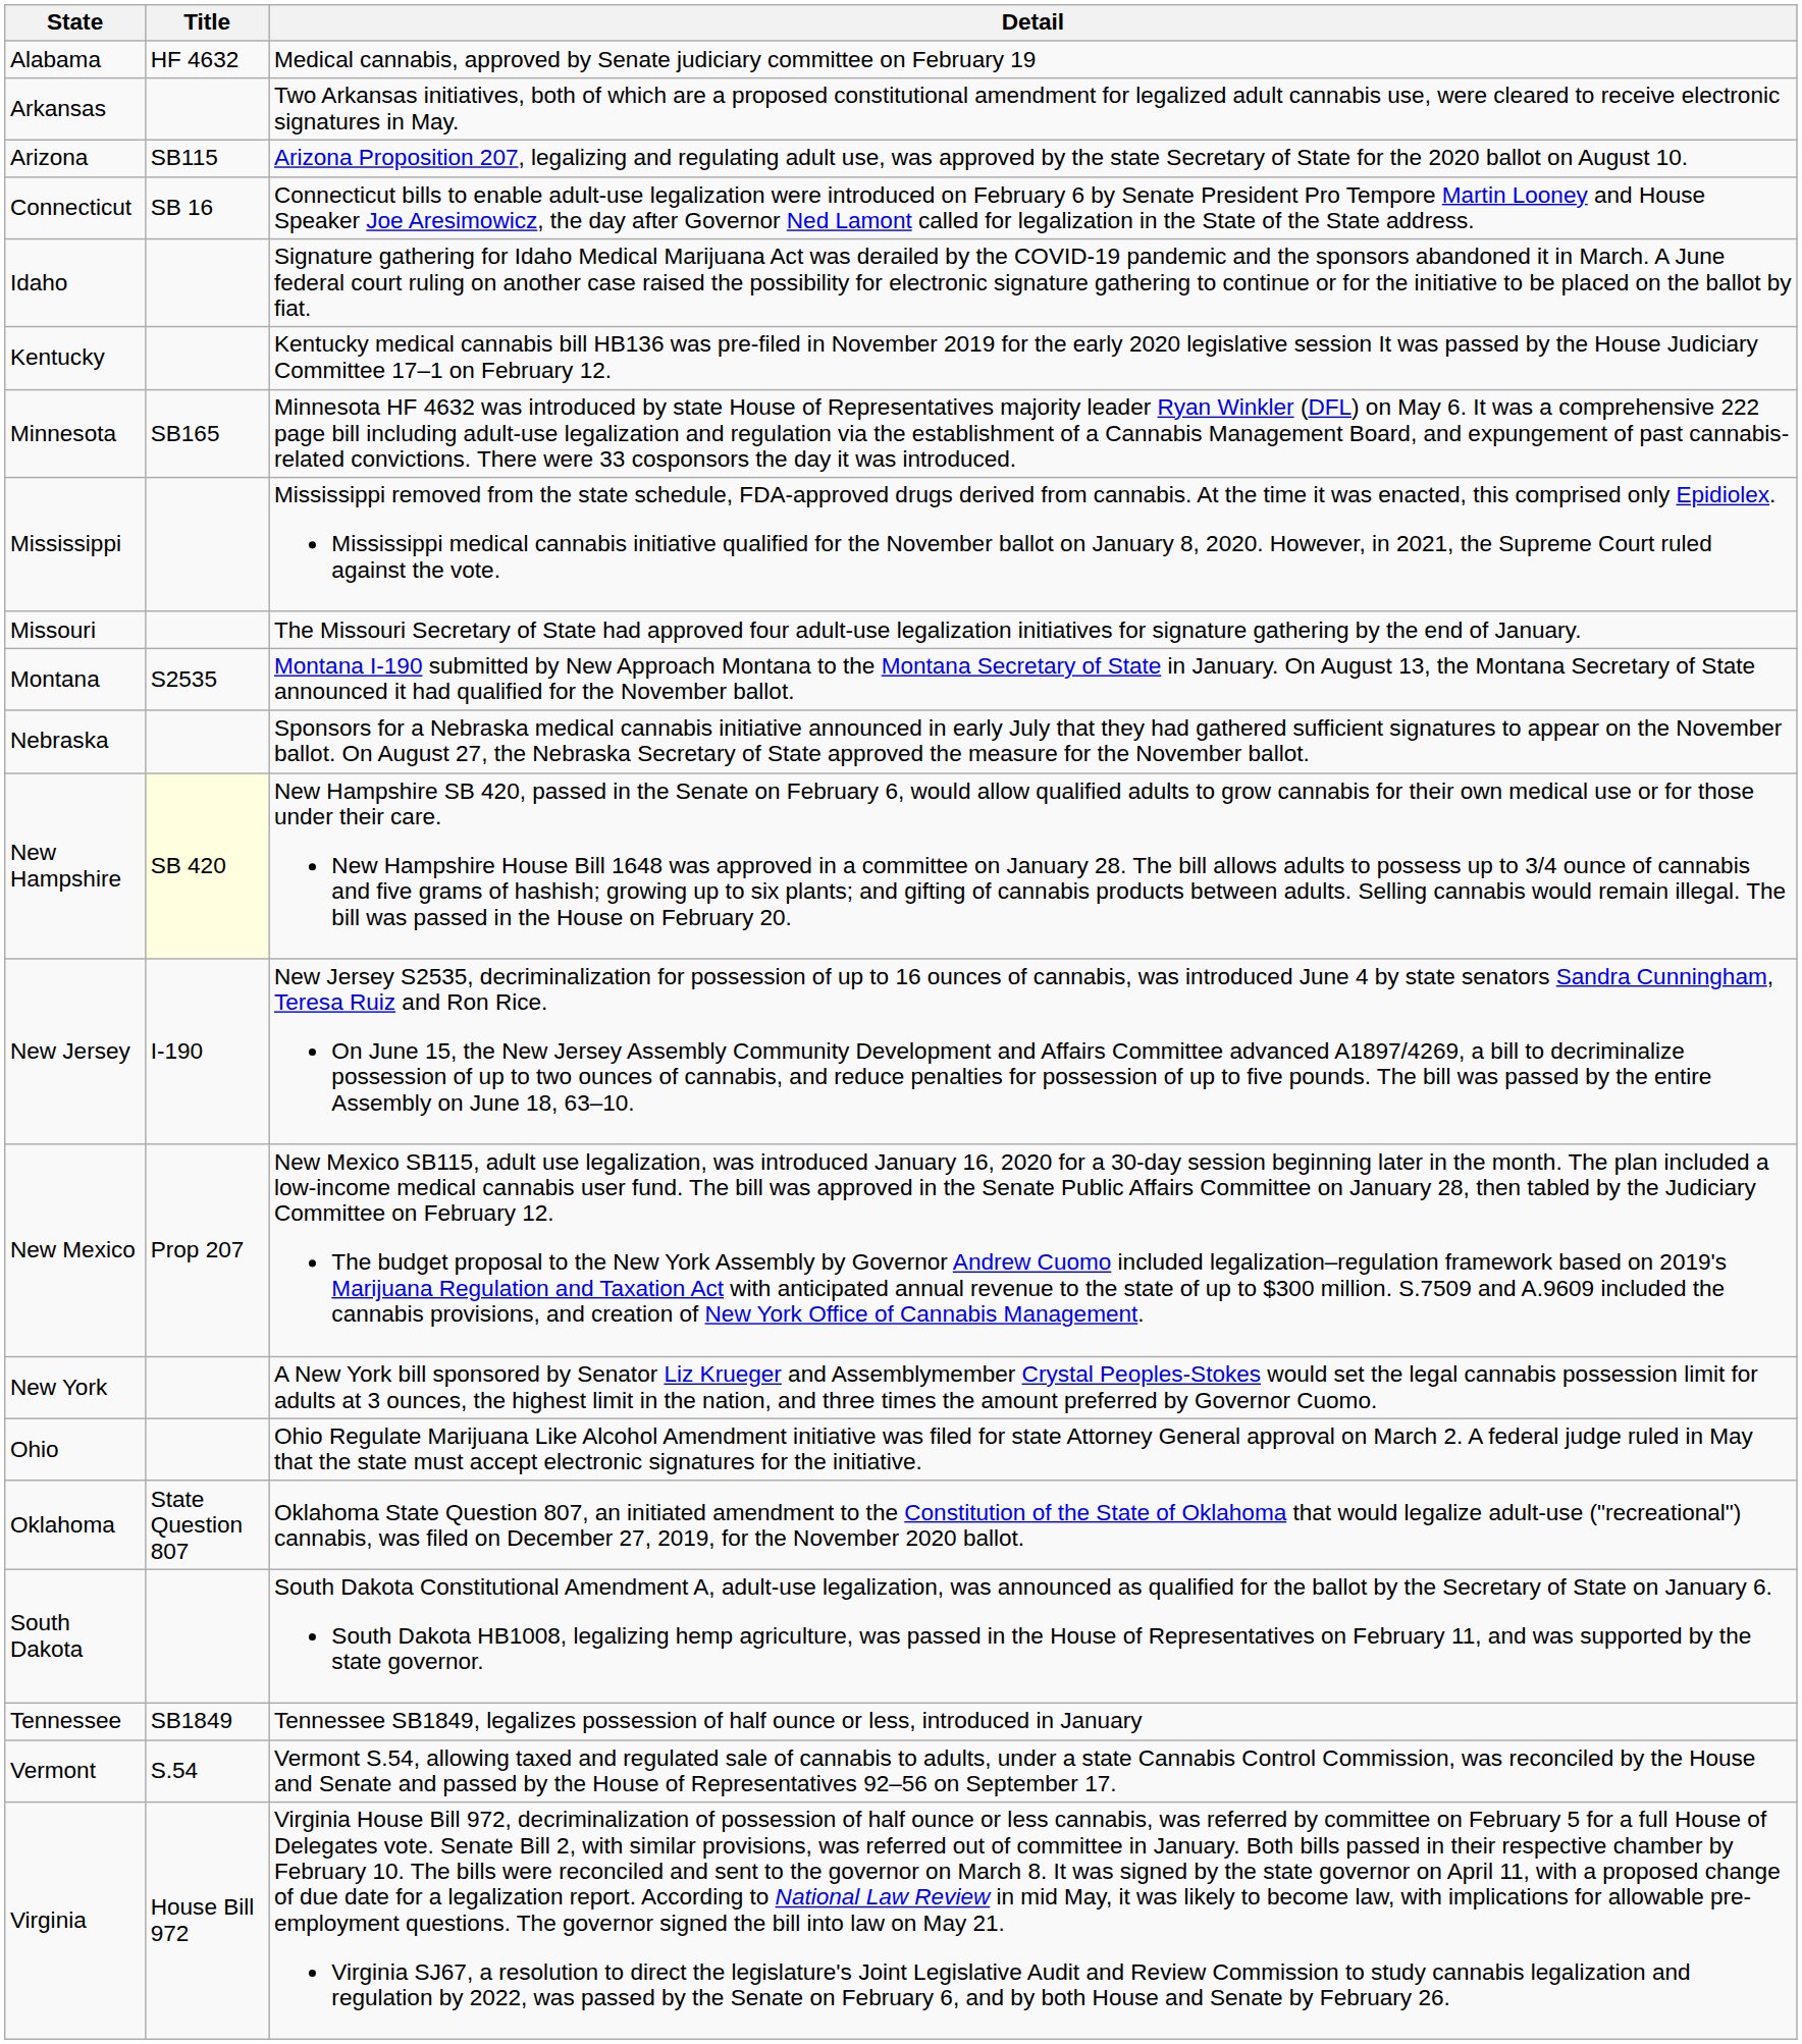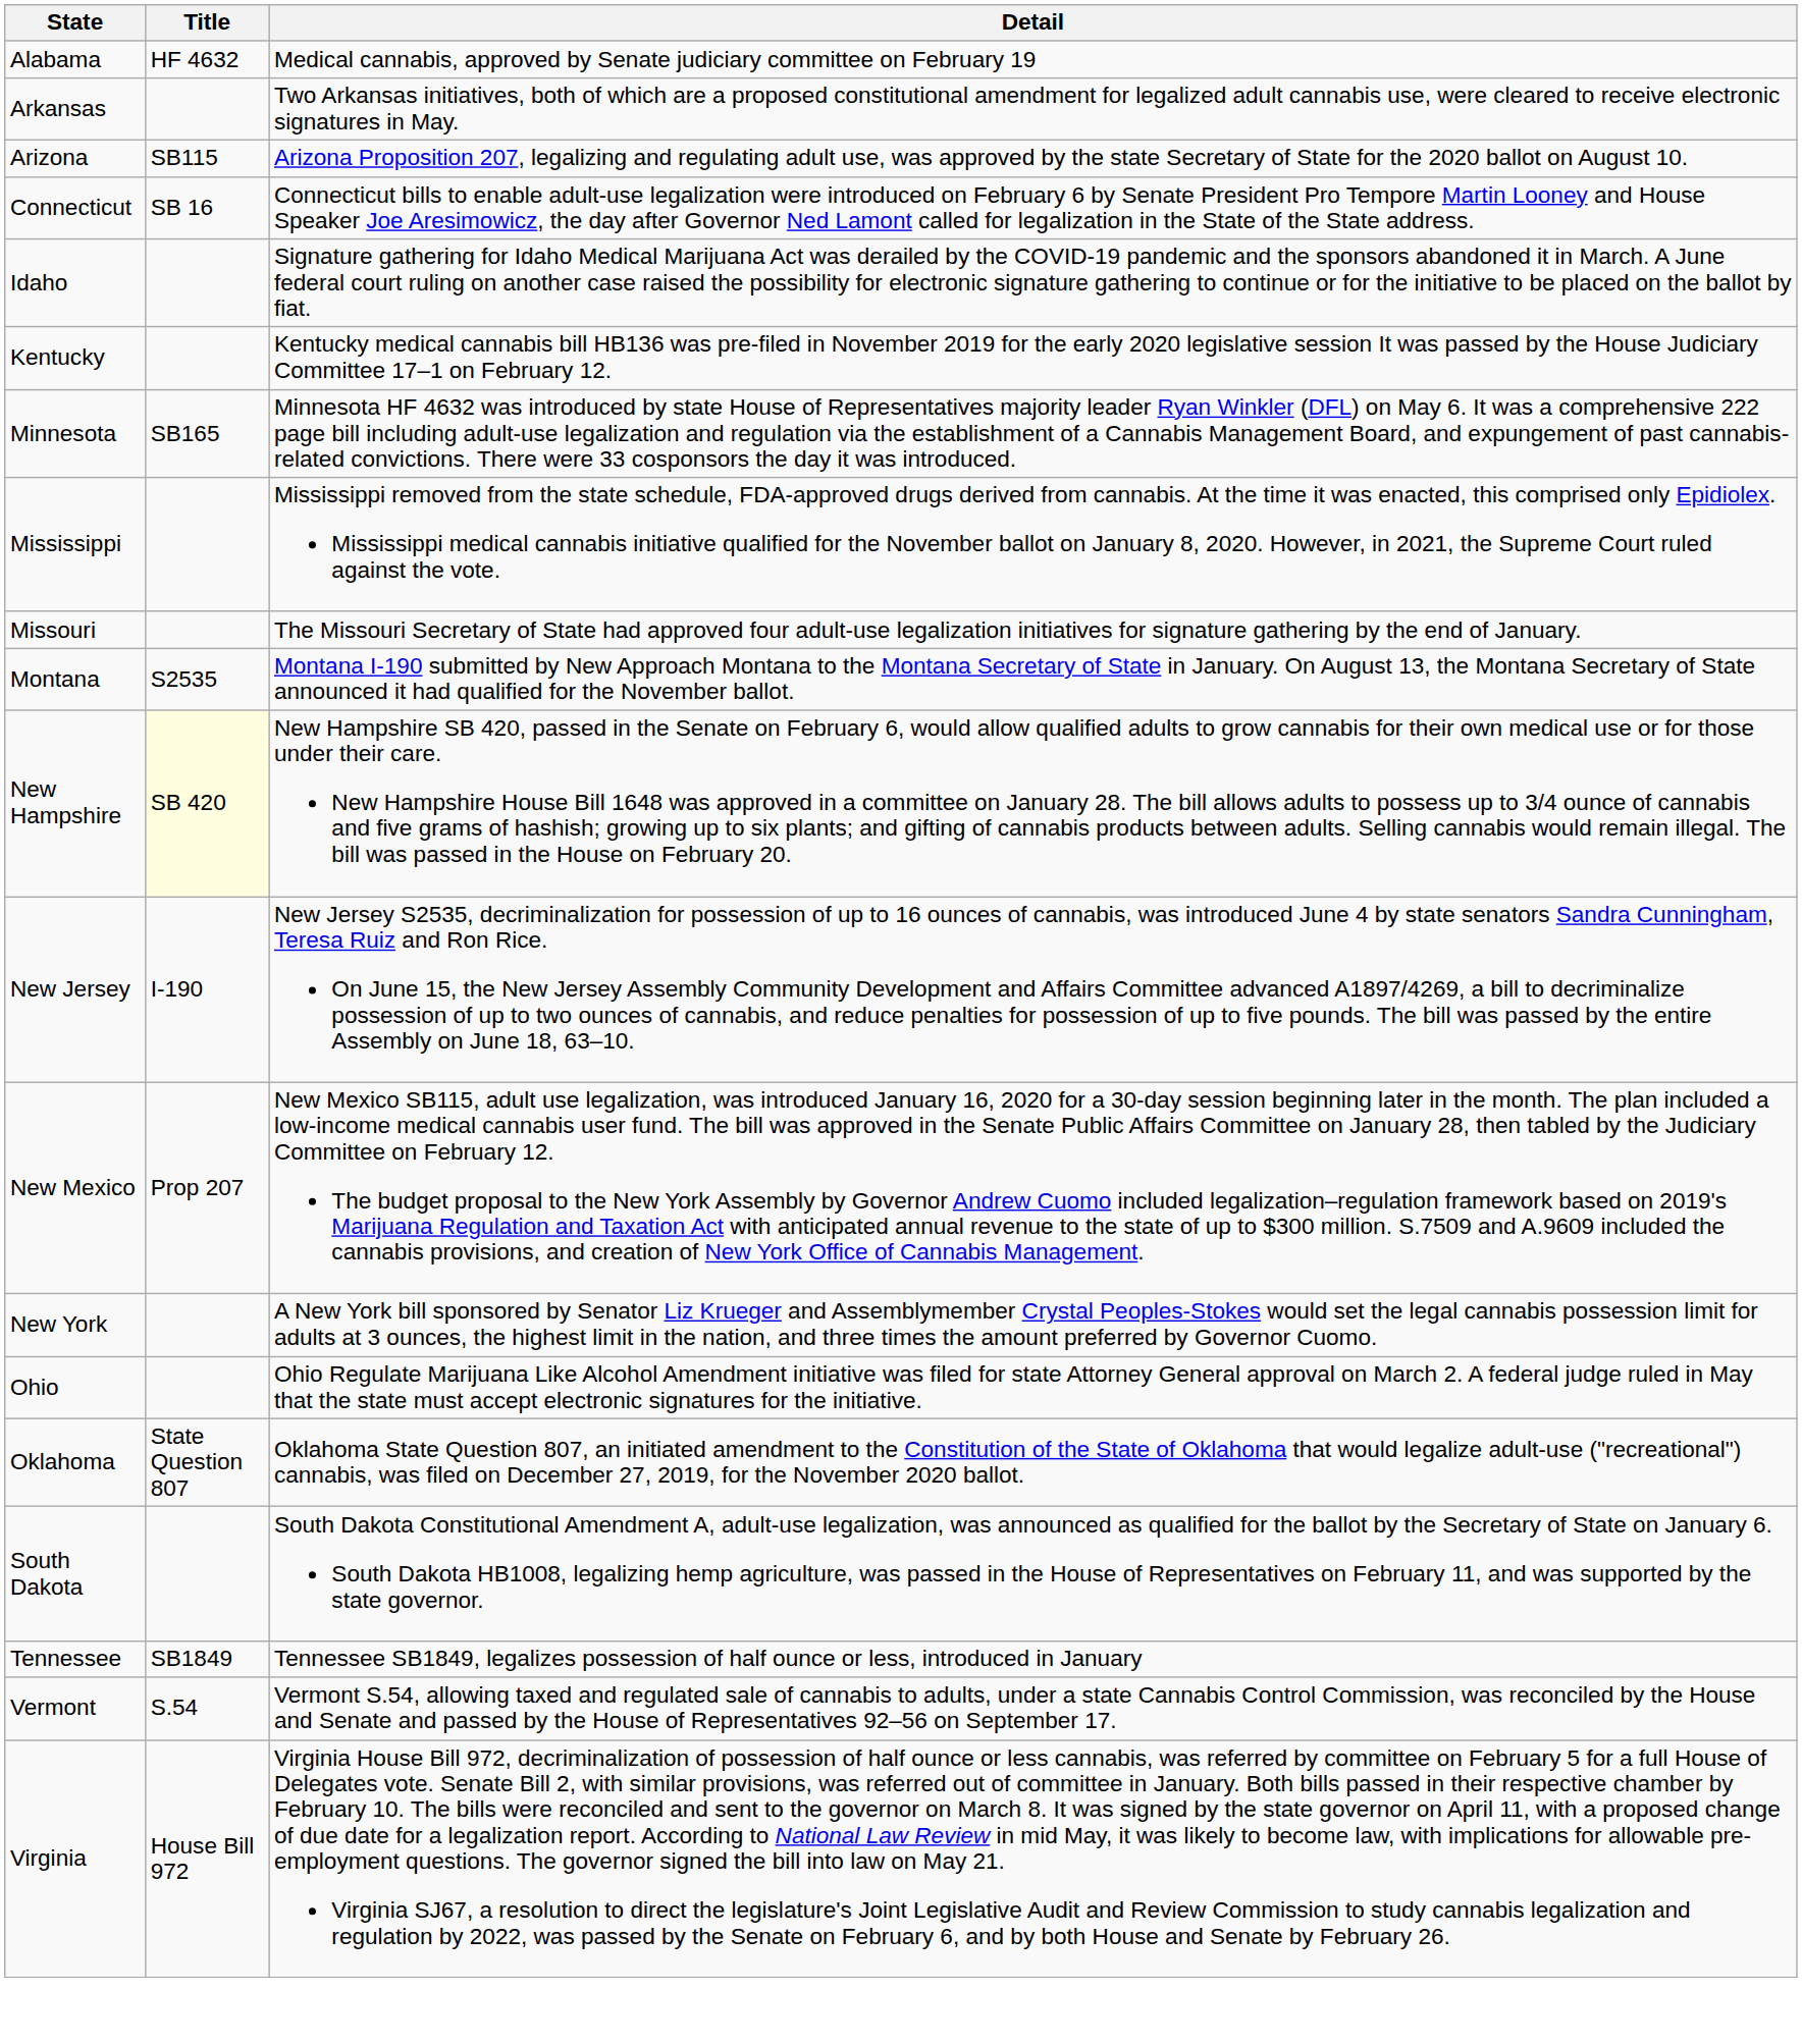- row: Nebraska | Sponsors for a Nebraska medical cannabis initiative announced in early July that they had gathered sufficient signatures to appear on the November ballot. On August 27, the Nebraska Secretary of State approved the measure for the November ballot.
